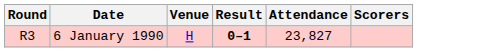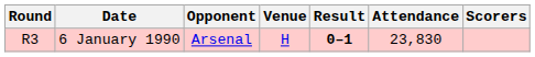+ column: Opponent | Arsenal
6 January 1990 | Attendance: 23,827 -> 23,830
